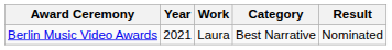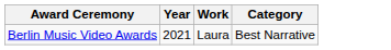- column: Result | Nominated
